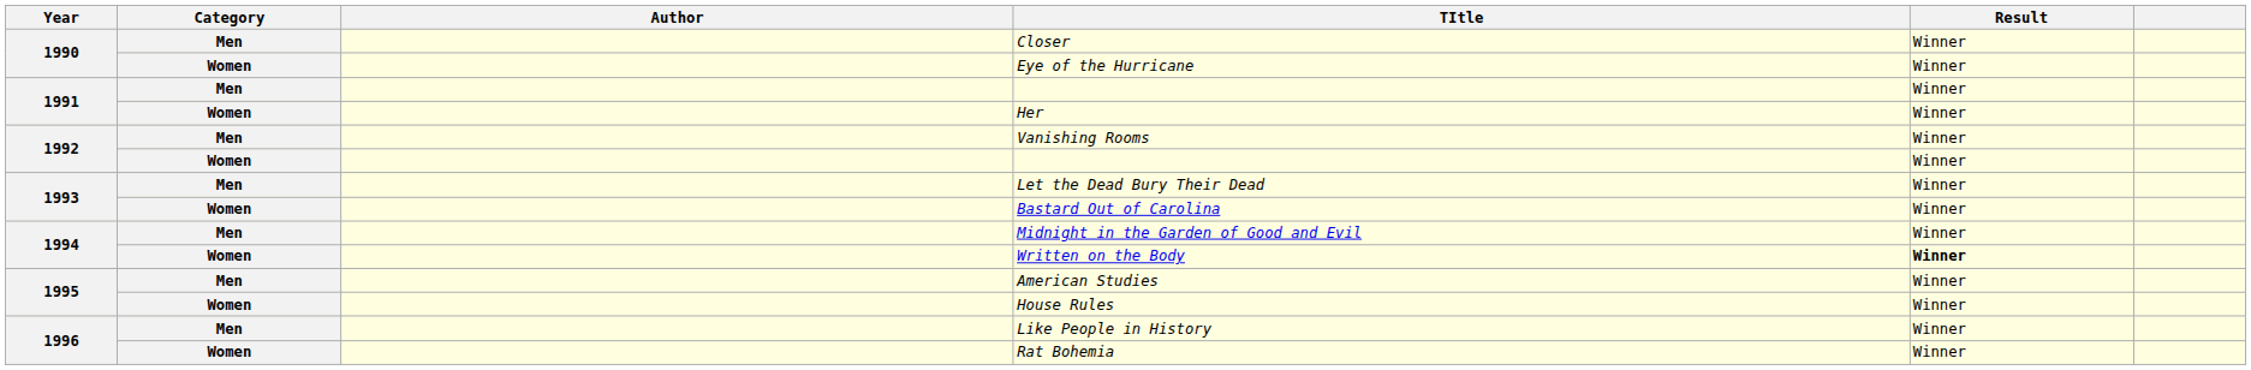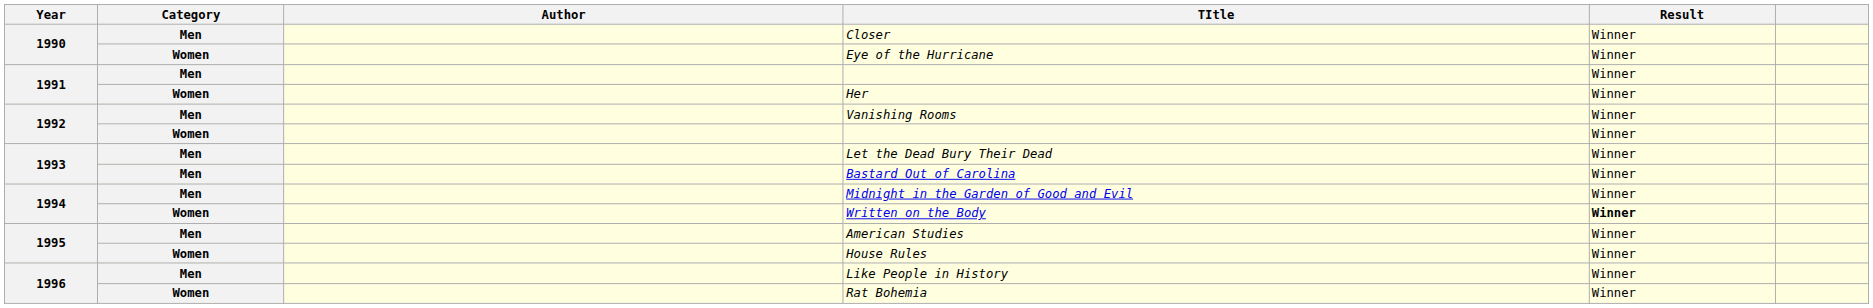Bastard Out of Carolina | Category: Women -> Men
